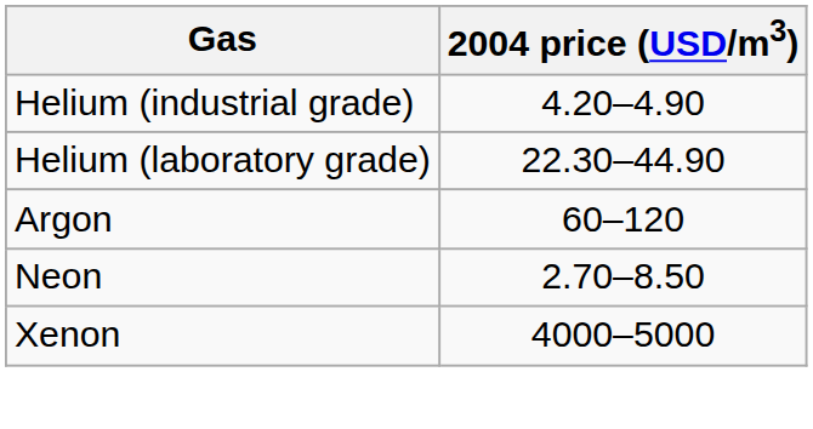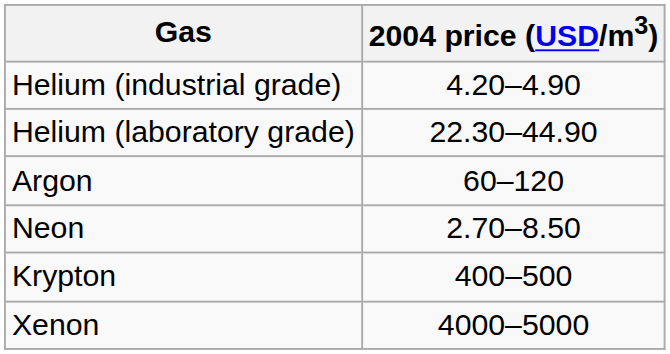+ row: Krypton | 400–500
